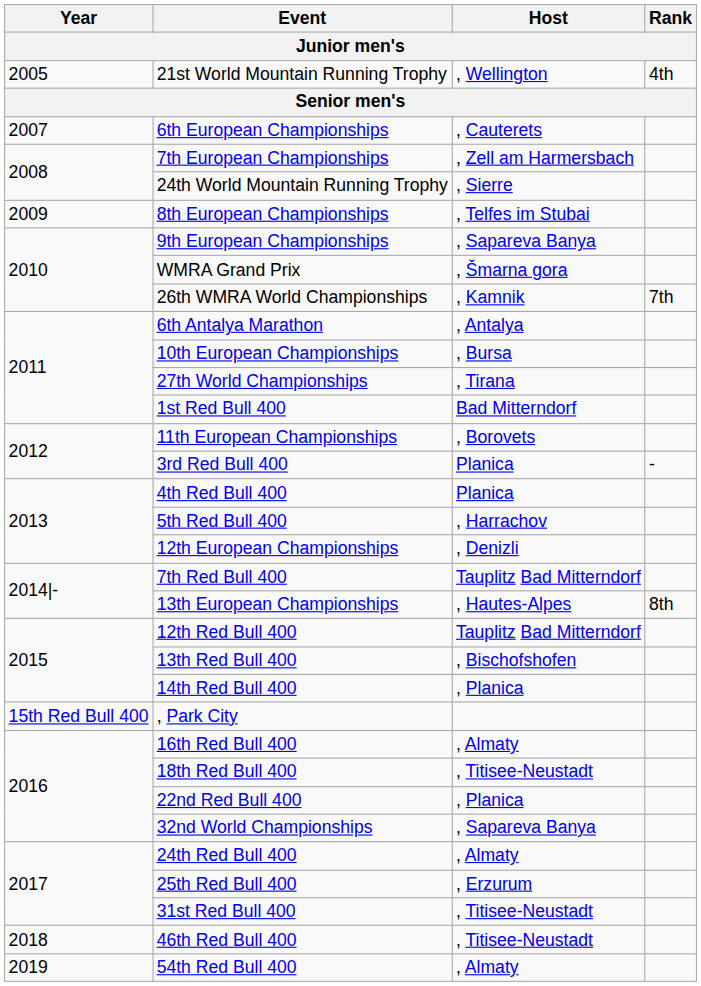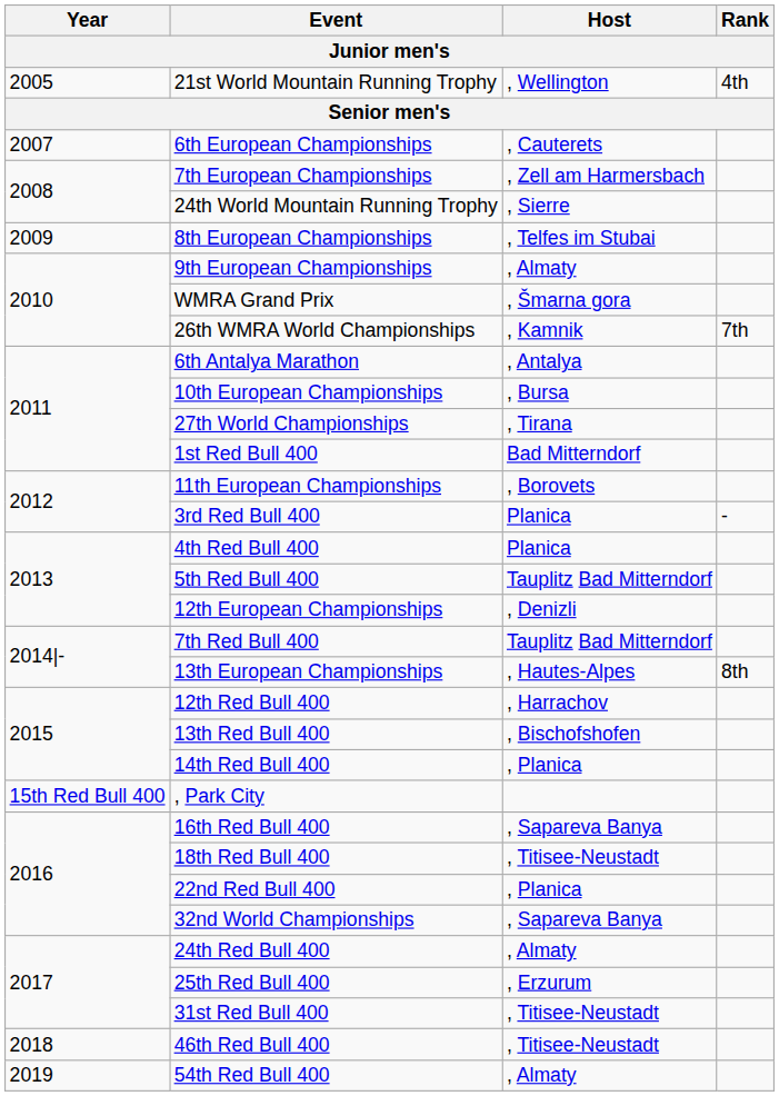9th European Championships | Host: , Sapareva Banya -> , Almaty
5th Red Bull 400 | Host: , Harrachov -> Tauplitz Bad Mitterndorf
12th Red Bull 400 | Host: Tauplitz Bad Mitterndorf -> , Harrachov
16th Red Bull 400 | Host: , Almaty -> , Sapareva Banya
